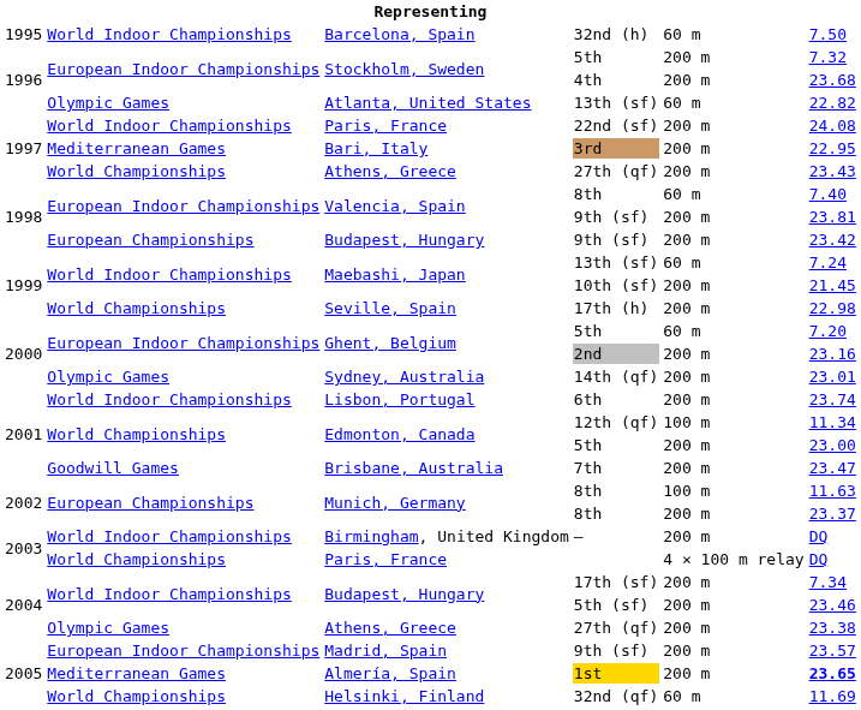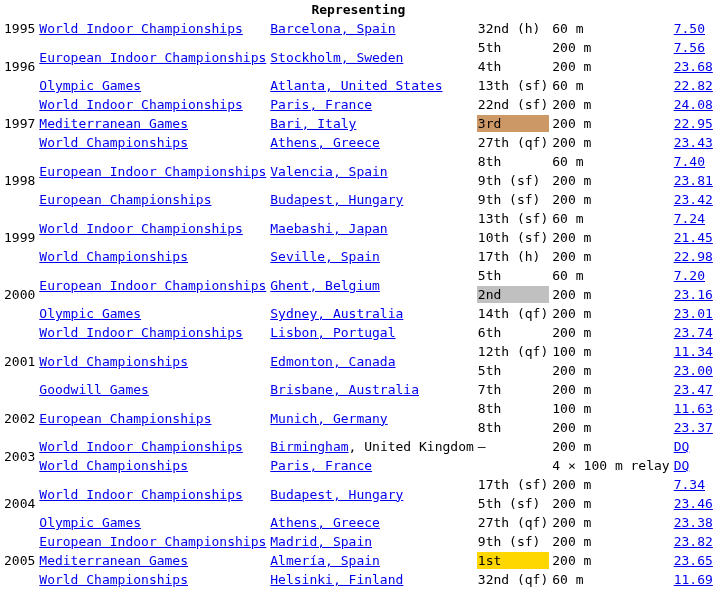Stockholm, Sweden / 5th | column 6: 7.32 -> 7.56
Madrid, Spain / 9th (sf) | column 6: 23.57 -> 23.82
1st | column 6: bold -> normal
